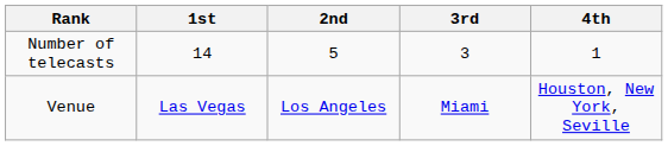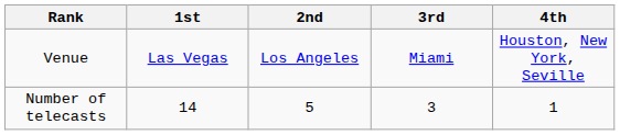rows swapped: Venue <-> Number of telecasts
